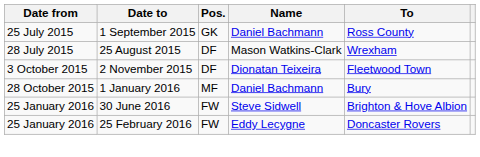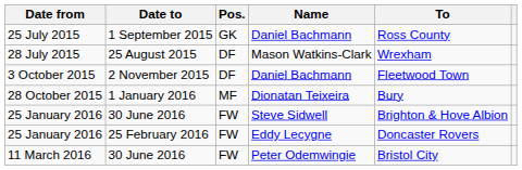3 October 2015 | Name: Dionatan Teixeira -> Daniel Bachmann
28 October 2015 | Name: Daniel Bachmann -> Dionatan Teixeira
+ row: 11 March 2016 | 30 June 2016 | FW | Peter Odemwingie | Bristol City
